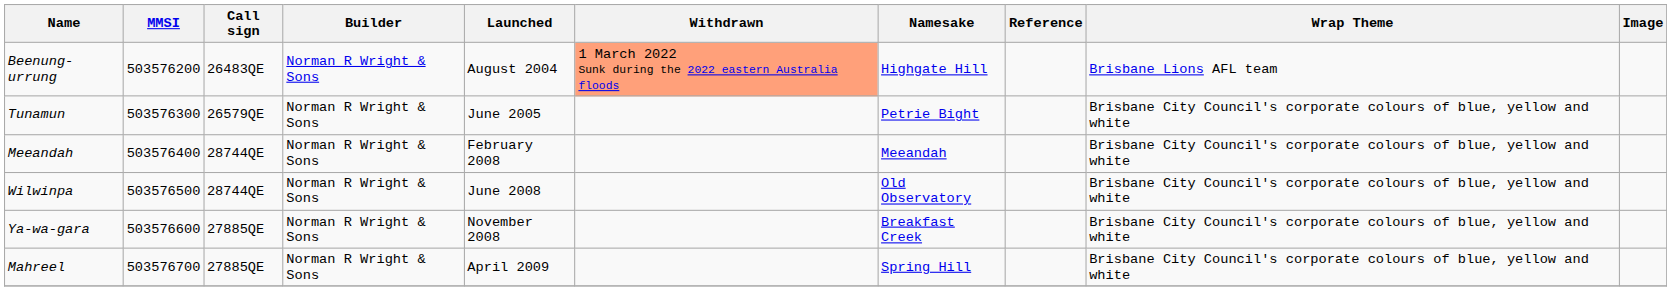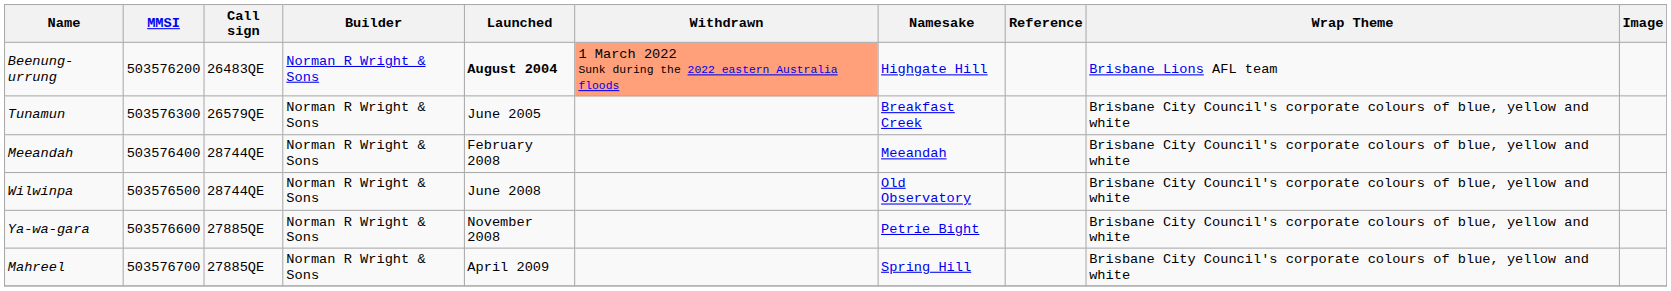Beenung-urrung | Launched: normal -> bold
Tunamun | Namesake: Petrie Bight -> Breakfast Creek
Ya-wa-gara | Namesake: Breakfast Creek -> Petrie Bight
